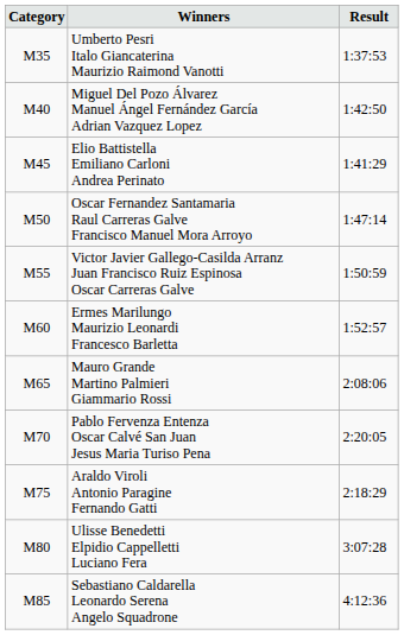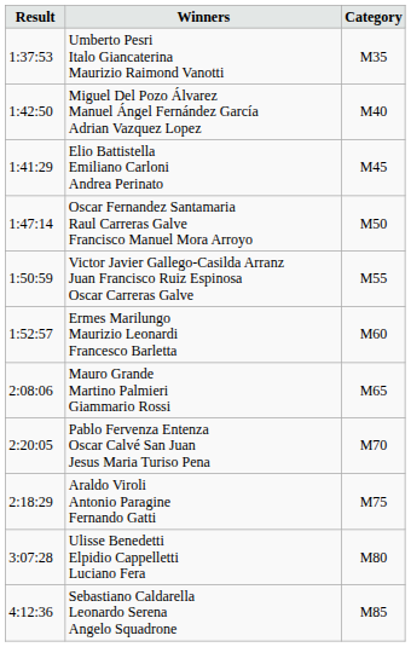columns swapped: Category <-> Result
